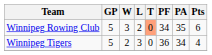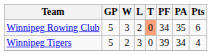Winnipeg Tigers | PF: 36 -> 39
